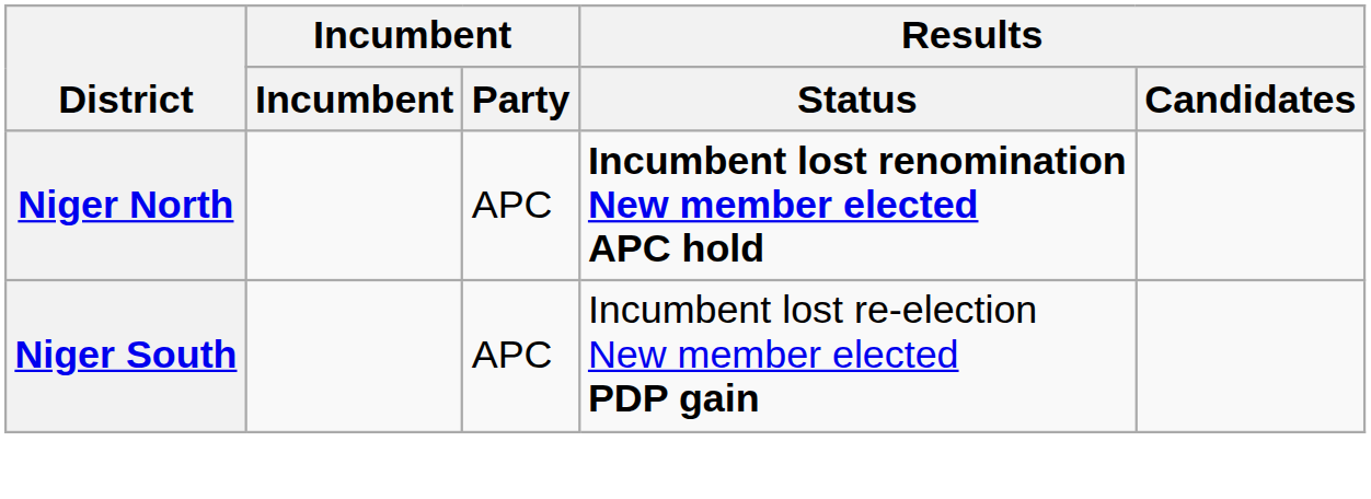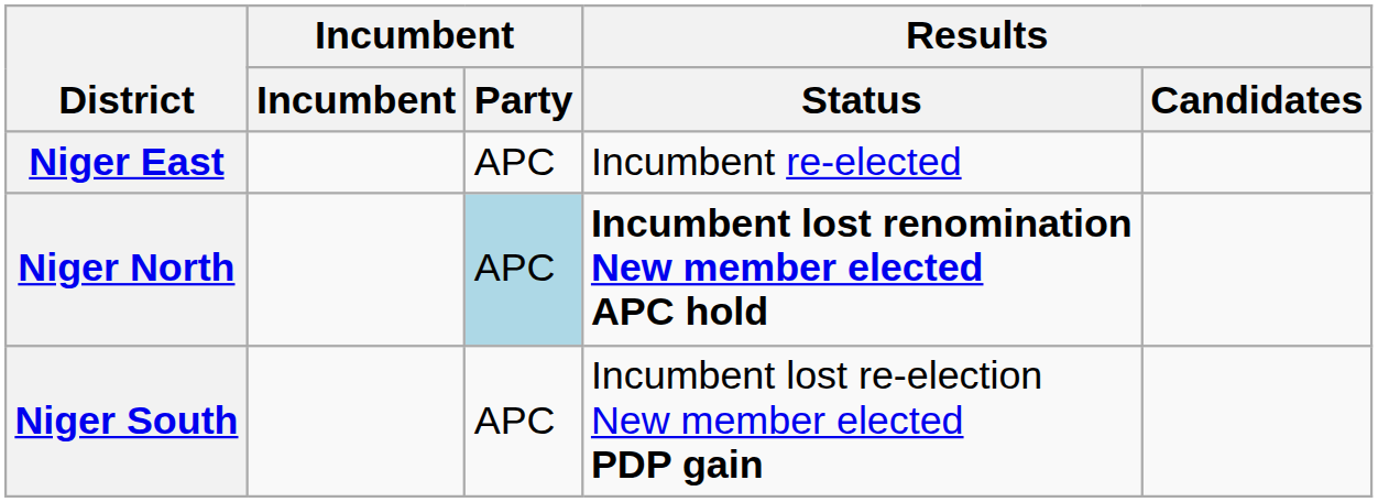+ row: Niger East | APC | Incumbent re-elected
Niger North | Incumbent / Party: no background -> lightblue background
